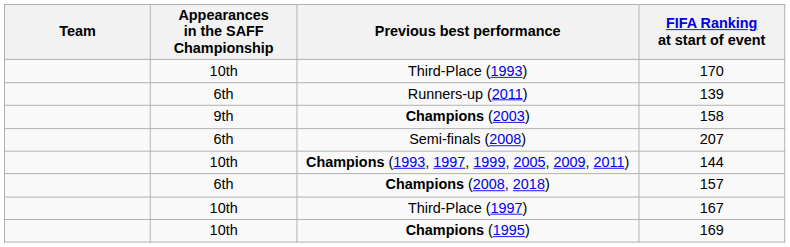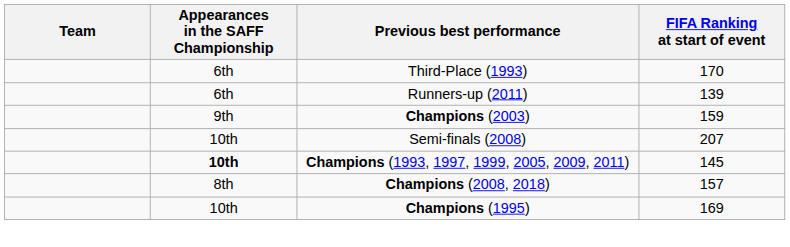Third-Place (1993) | Appearances in the SAFF Championship: 10th -> 6th
Champions (2003) | FIFA Ranking at start of event: 158 -> 159
Semi-finals (2008) | Appearances in the SAFF Championship: 6th -> 10th
Champions (1993, 1997, 1999, 2005, 2009, 2011) | Appearances in the SAFF Championship: normal -> bold
Champions (1993, 1997, 1999, 2005, 2009, 2011) | FIFA Ranking at start of event: 144 -> 145
Champions (2008, 2018) | Appearances in the SAFF Championship: 6th -> 8th
- row: 10th | Third-Place (1997) | 167
